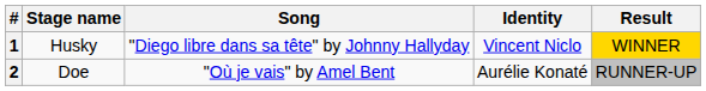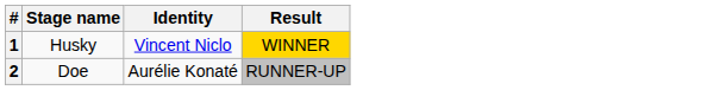- column: Song | "Diego libre dans sa tête" by Johnny Hallyday | "Où je vais" by Amel Bent
